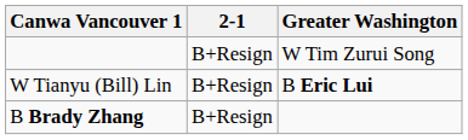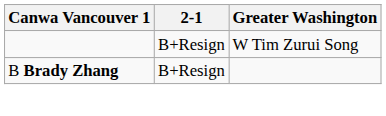- row: W Tianyu (Bill) Lin | B+Resign | B Eric Lui
